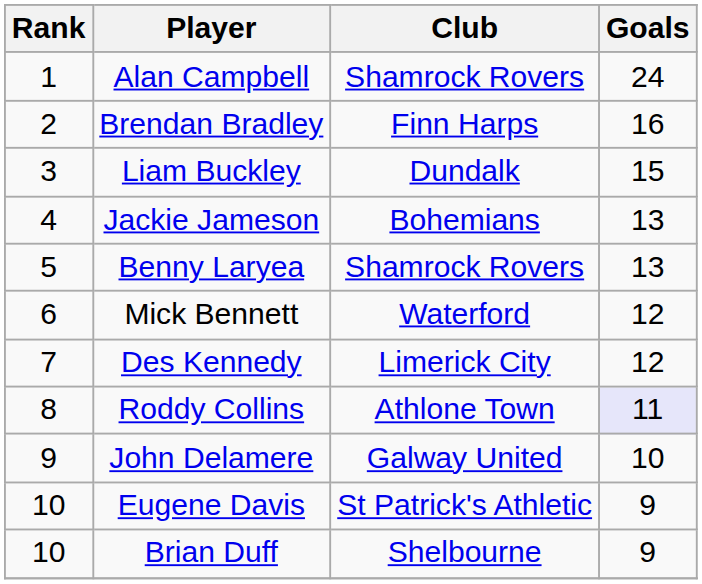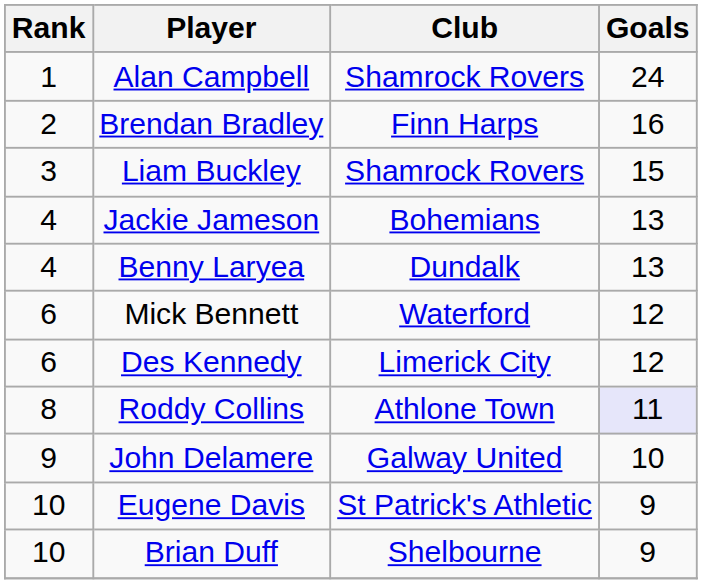Liam Buckley | Club: Dundalk -> Shamrock Rovers
Benny Laryea | Rank: 5 -> 4
Benny Laryea | Club: Shamrock Rovers -> Dundalk
Des Kennedy | Rank: 7 -> 6
